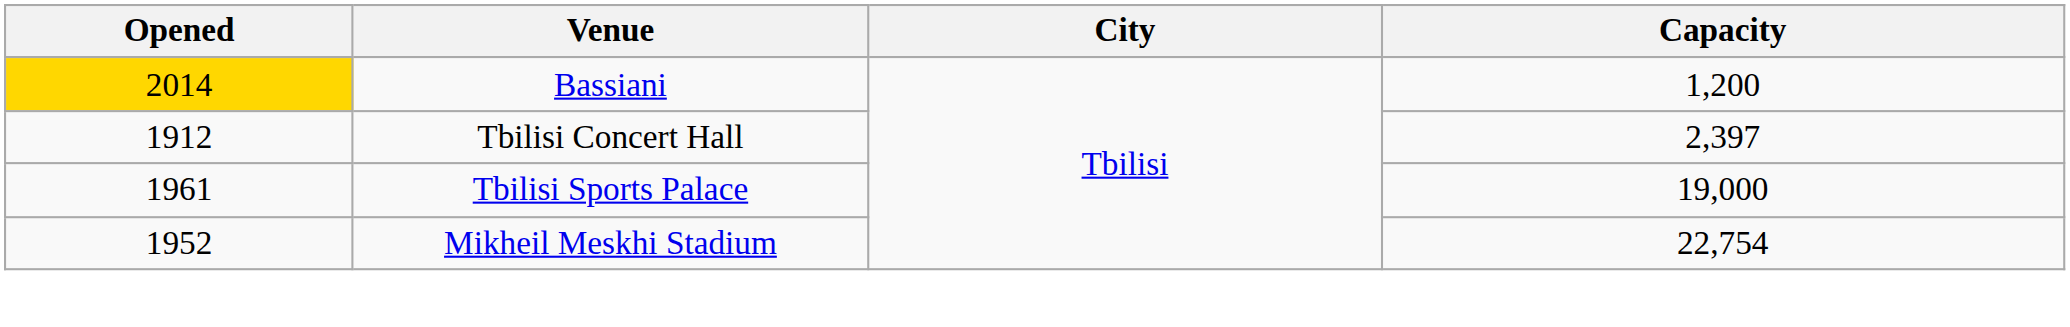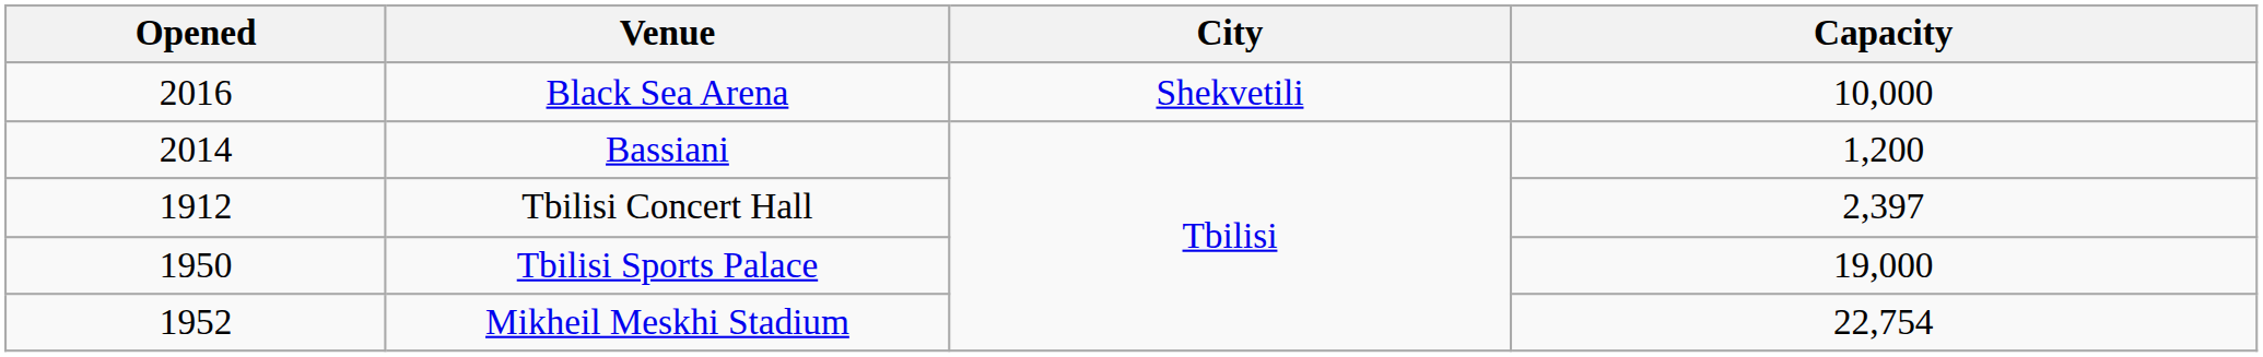+ row: 2016 | Black Sea Arena | Shekvetili | 10,000
Bassiani | Opened: gold background -> no background
Tbilisi Sports Palace | Opened: 1961 -> 1950
